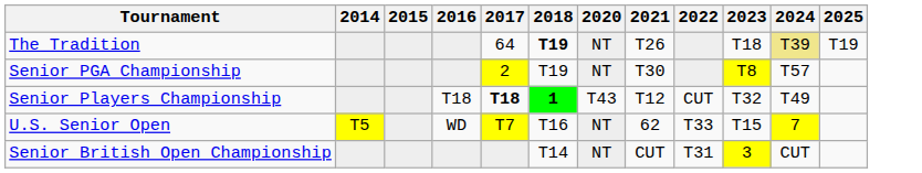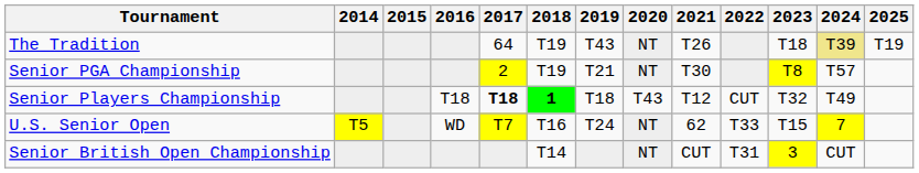+ column: 2019 | T43 | T21 | T18 | T24
The Tradition | 2018: bold -> normal
